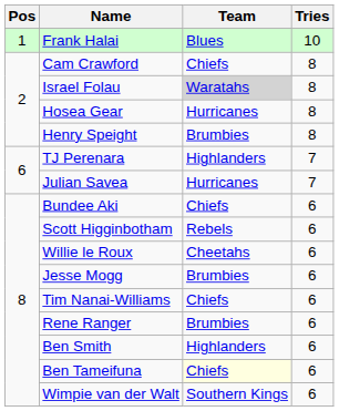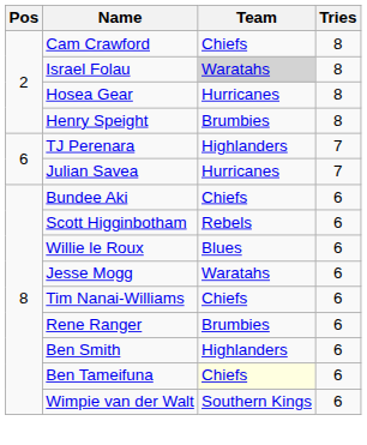- row: 1 | Frank Halai | Blues | 10
Willie le Roux | Team: Cheetahs -> Blues
Jesse Mogg | Team: Brumbies -> Waratahs
